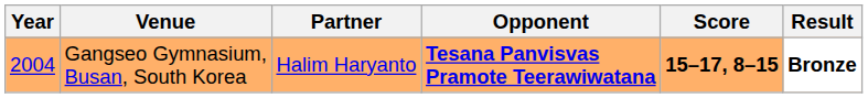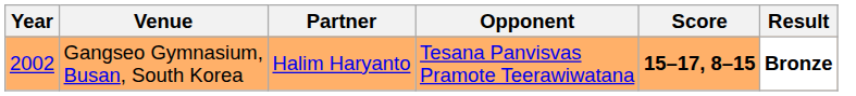Gangseo Gymnasium, Busan, South Korea | Year: 2004 -> 2002
Gangseo Gymnasium, Busan, South Korea | Opponent: bold -> normal
